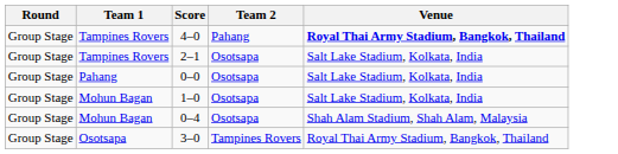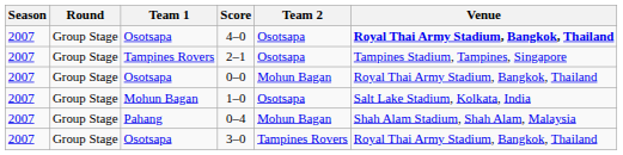+ column: Season | 2007 | 2007 | 2007 | 2007 | 2007 | 2007
4–0 | Team 1: Tampines Rovers -> Osotsapa
4–0 | Team 2: Pahang -> Osotsapa
2–1 | Venue: Salt Lake Stadium, Kolkata, India -> Tampines Stadium, Tampines, Singapore
0–0 | Team 1: Pahang -> Osotsapa
0–0 | Team 2: Osotsapa -> Mohun Bagan
0–0 | Venue: Salt Lake Stadium, Kolkata, India -> Royal Thai Army Stadium, Bangkok, Thailand
0–4 | Team 1: Mohun Bagan -> Pahang
0–4 | Team 2: Osotsapa -> Mohun Bagan
